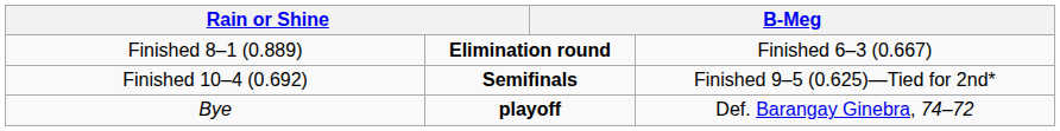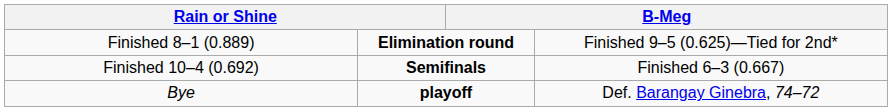Finished 8–1 (0.889) | column 4: Finished 6–3 (0.667) -> Finished 9–5 (0.625)—Tied for 2nd*
Finished 10–4 (0.692) | column 4: Finished 9–5 (0.625)—Tied for 2nd* -> Finished 6–3 (0.667)
